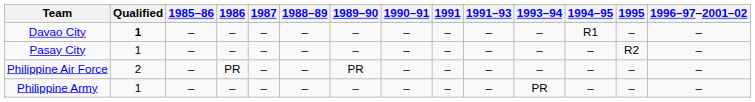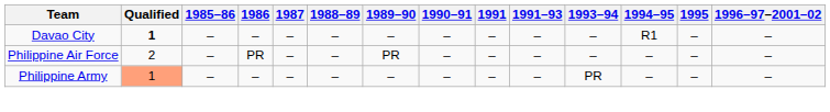- row: Pasay City | 1 | – | – | – | – | – | – | – | – | – | – | R2 | –
Philippine Army | Qualified: no background -> lightsalmon background
